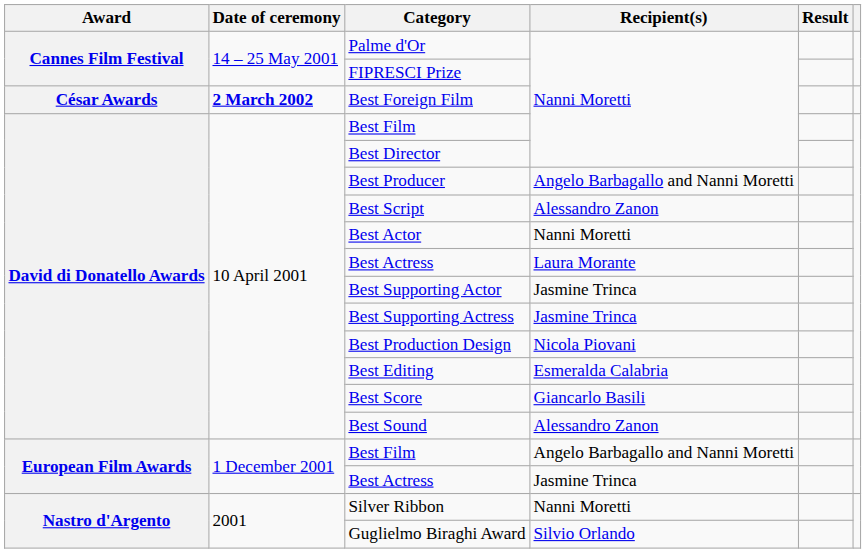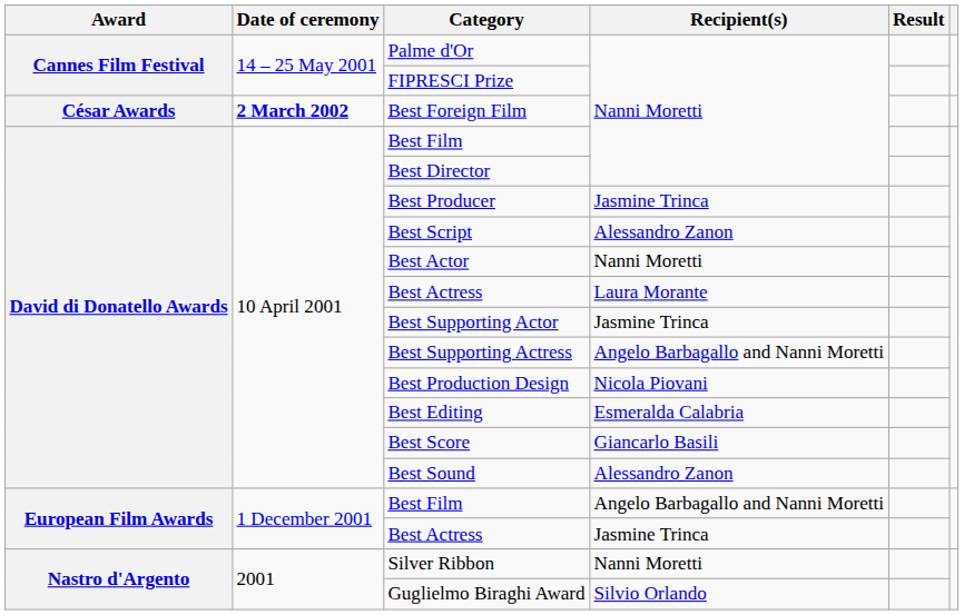Best Producer | Recipient(s): Angelo Barbagallo and Nanni Moretti -> Jasmine Trinca
Best Supporting Actress | Recipient(s): Jasmine Trinca -> Angelo Barbagallo and Nanni Moretti
